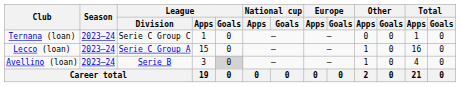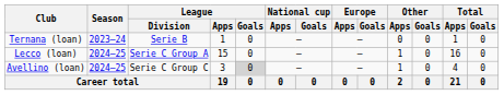Ternana (loan) | League / Division: Serie C Group C -> Serie B
Lecco (loan) | Season: 2023–24 -> 2024–25
Avellino (loan) | Season: 2023–24 -> 2024–25
Avellino (loan) | League / Division: Serie B -> Serie C Group C
